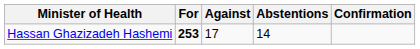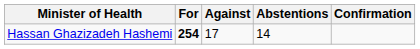Hassan Ghazizadeh Hashemi | For: 253 -> 254
